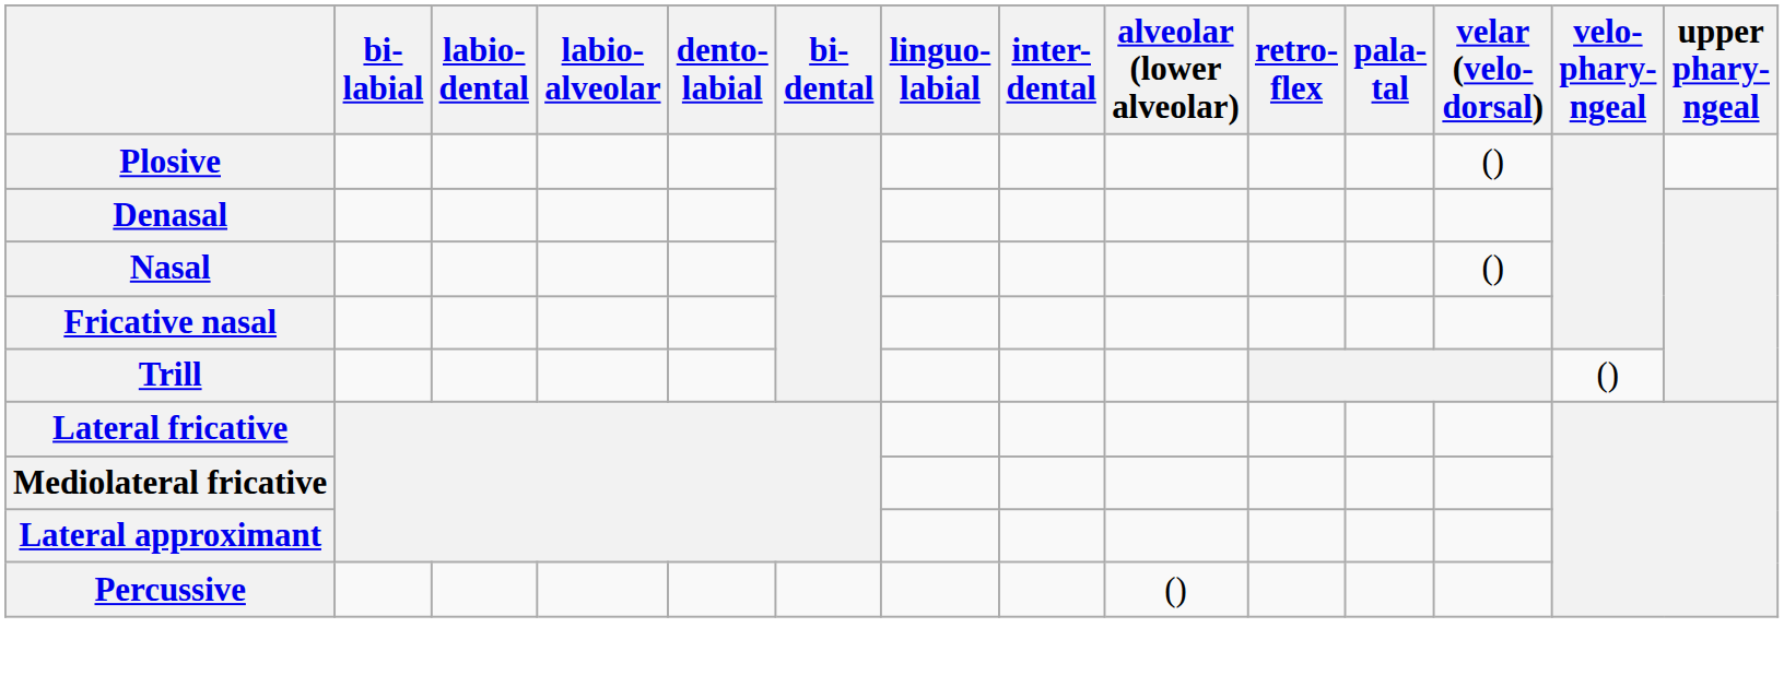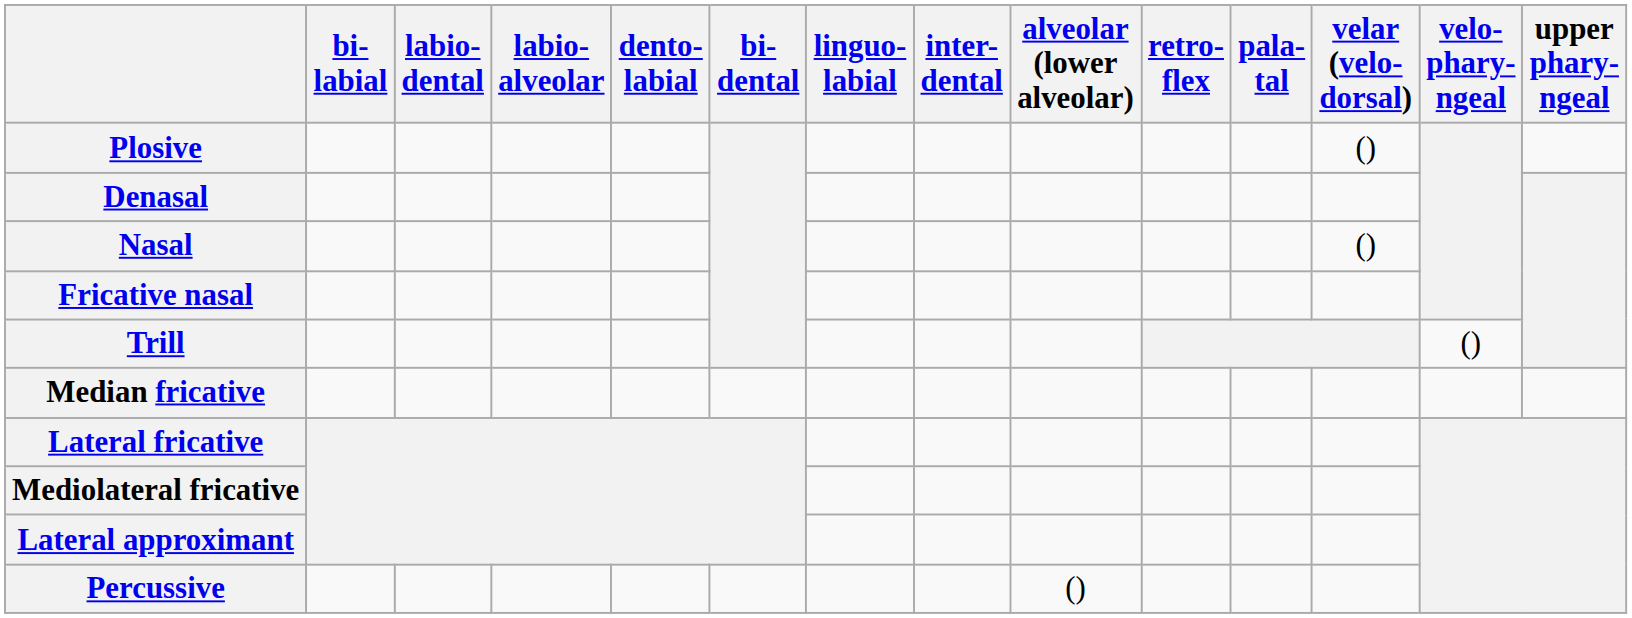+ row: Median fricative
